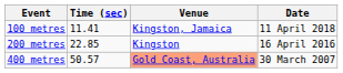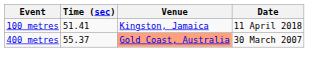100 metres | Time (sec): 11.41 -> 51.41
- row: 200 metres | 22.85 | Kingston | 16 April 2016
400 metres | Time (sec): 50.57 -> 55.37
